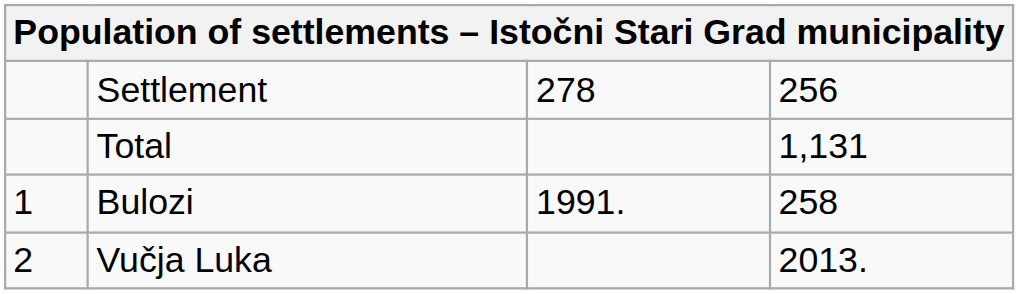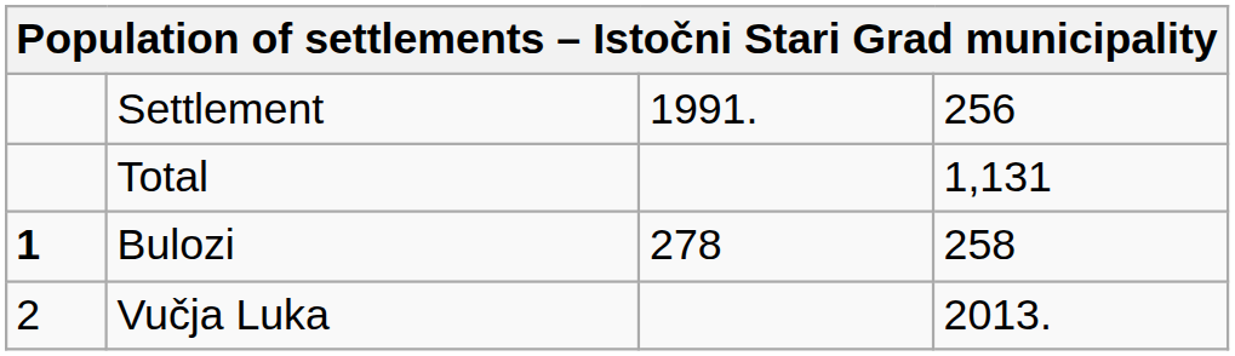Settlement | column 3: 278 -> 1991.
Bulozi | column 1: normal -> bold
Bulozi | column 3: 1991. -> 278
